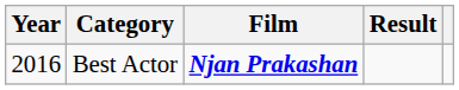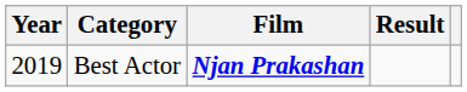Best Actor | Year: 2016 -> 2019
